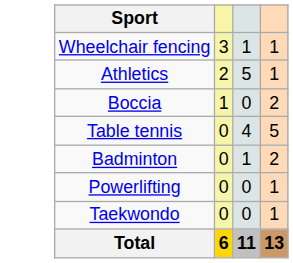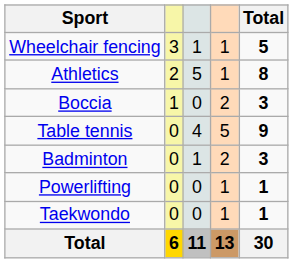+ column: Total | 5 | 8 | 3 | 9 | 3 | 1 | 1 | 30
